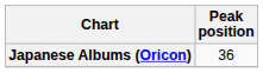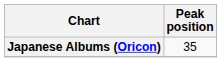Japanese Albums (Oricon) | Peak position: 36 -> 35
